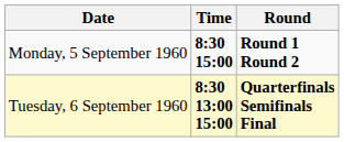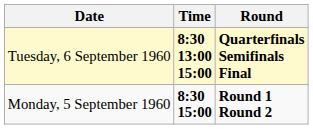rows swapped: Monday, 5 September 1960 <-> Tuesday, 6 September 1960
